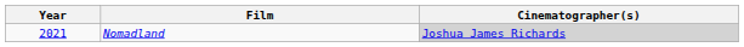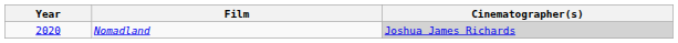Nomadland | Year: 2021 -> 2020
